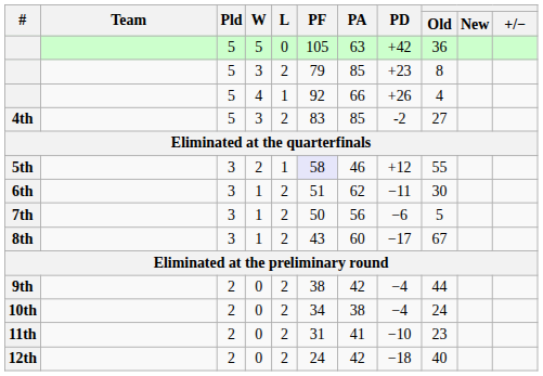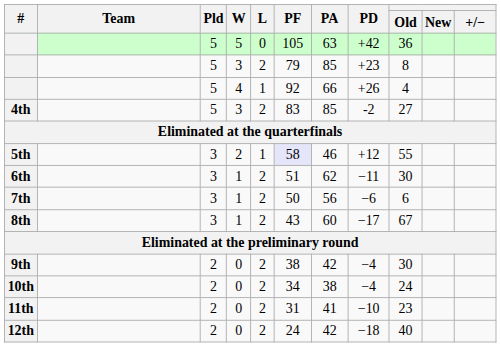7th | Old: 5 -> 6
9th | Old: 44 -> 30
